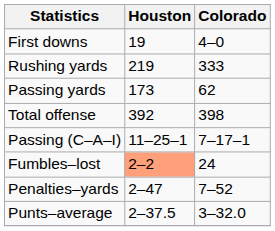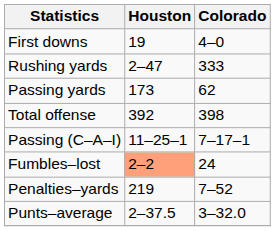Rushing yards | Houston: 219 -> 2–47
Penalties–yards | Houston: 2–47 -> 219
